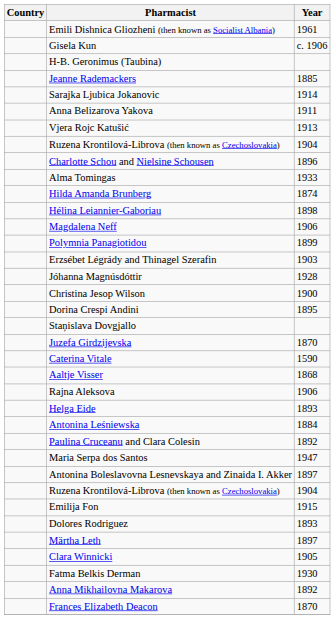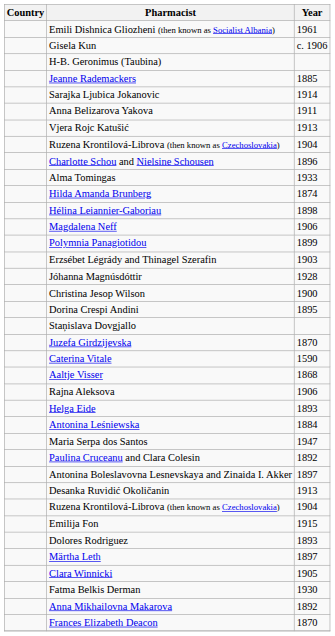rows swapped: Maria Serpa dos Santos <-> Paulina Cruceanu and Clara Colesin
+ row: Desanka Ruvidić Okoličanin | 1913
